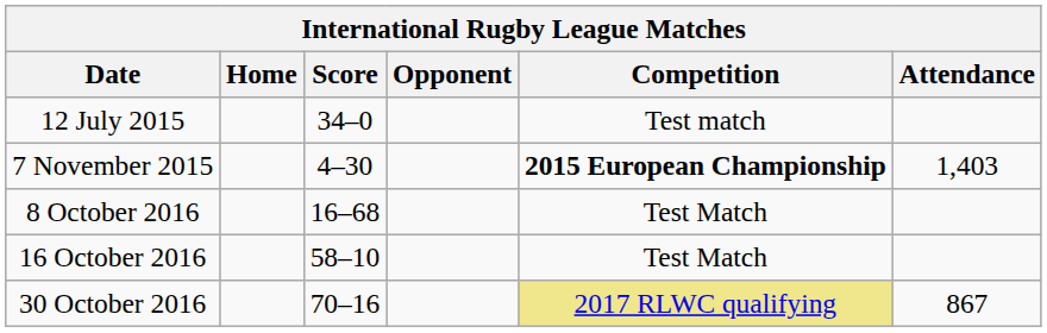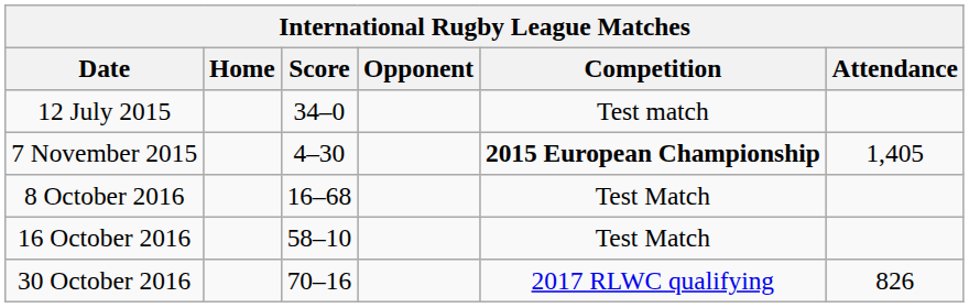7 November 2015 | Attendance: 1,403 -> 1,405
30 October 2016 | Competition: khaki background -> no background
30 October 2016 | Attendance: 867 -> 826
